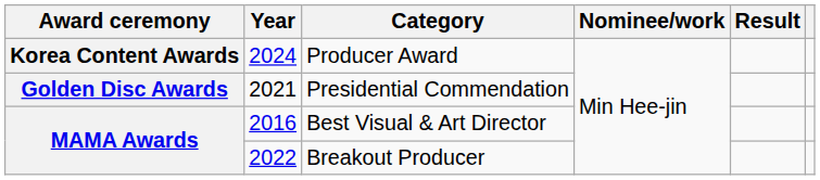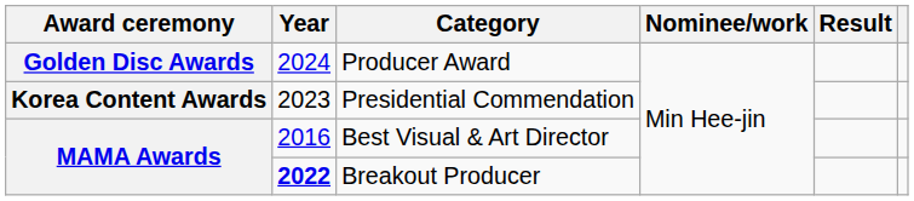Producer Award | Award ceremony: Korea Content Awards -> Golden Disc Awards
Presidential Commendation | Award ceremony: Golden Disc Awards -> Korea Content Awards
Presidential Commendation | Year: 2021 -> 2023
Breakout Producer | Year: normal -> bold
